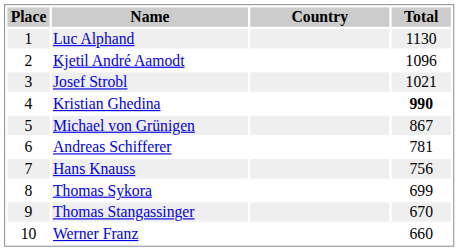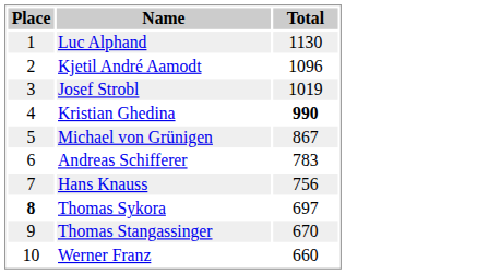- column: Country
Josef Strobl | Total: 1021 -> 1019
Andreas Schifferer | Total: 781 -> 783
Thomas Sykora | Place: normal -> bold
Thomas Sykora | Total: 699 -> 697
